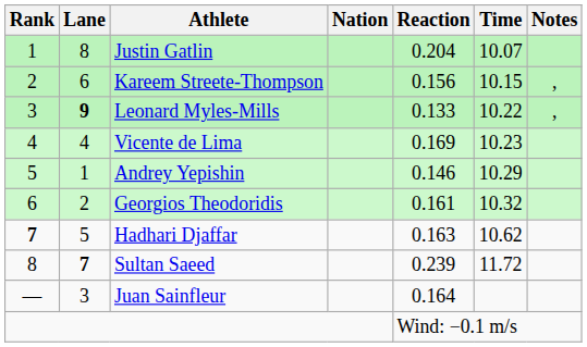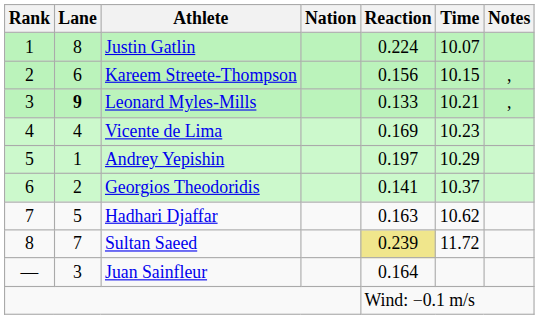Justin Gatlin | Reaction: 0.204 -> 0.224
Leonard Myles-Mills | Time: 10.22 -> 10.21
Andrey Yepishin | Reaction: 0.146 -> 0.197
Georgios Theodoridis | Reaction: 0.161 -> 0.141
Georgios Theodoridis | Time: 10.32 -> 10.37
Hadhari Djaffar | Rank: bold -> normal
Sultan Saeed | Lane: bold -> normal
Sultan Saeed | Reaction: no background -> khaki background
